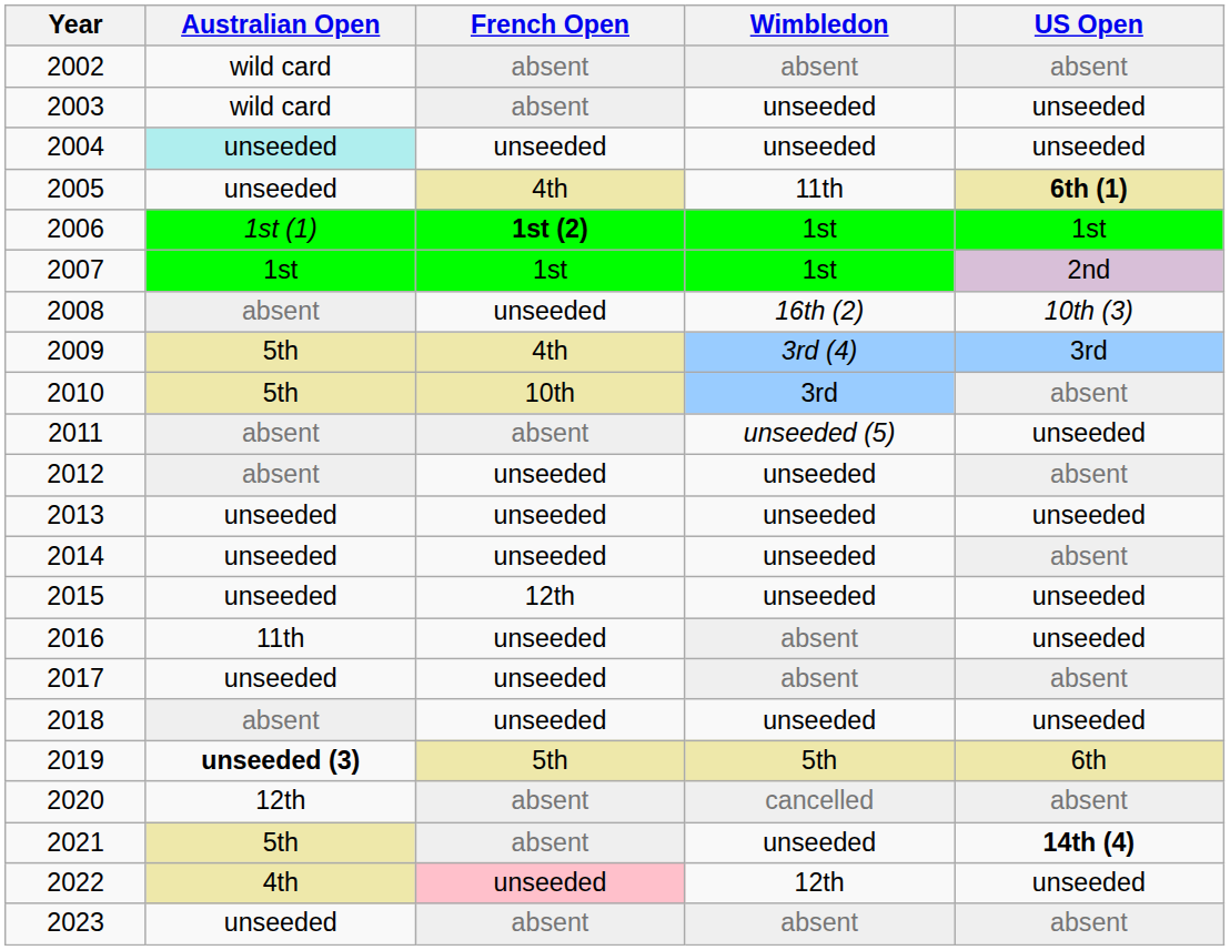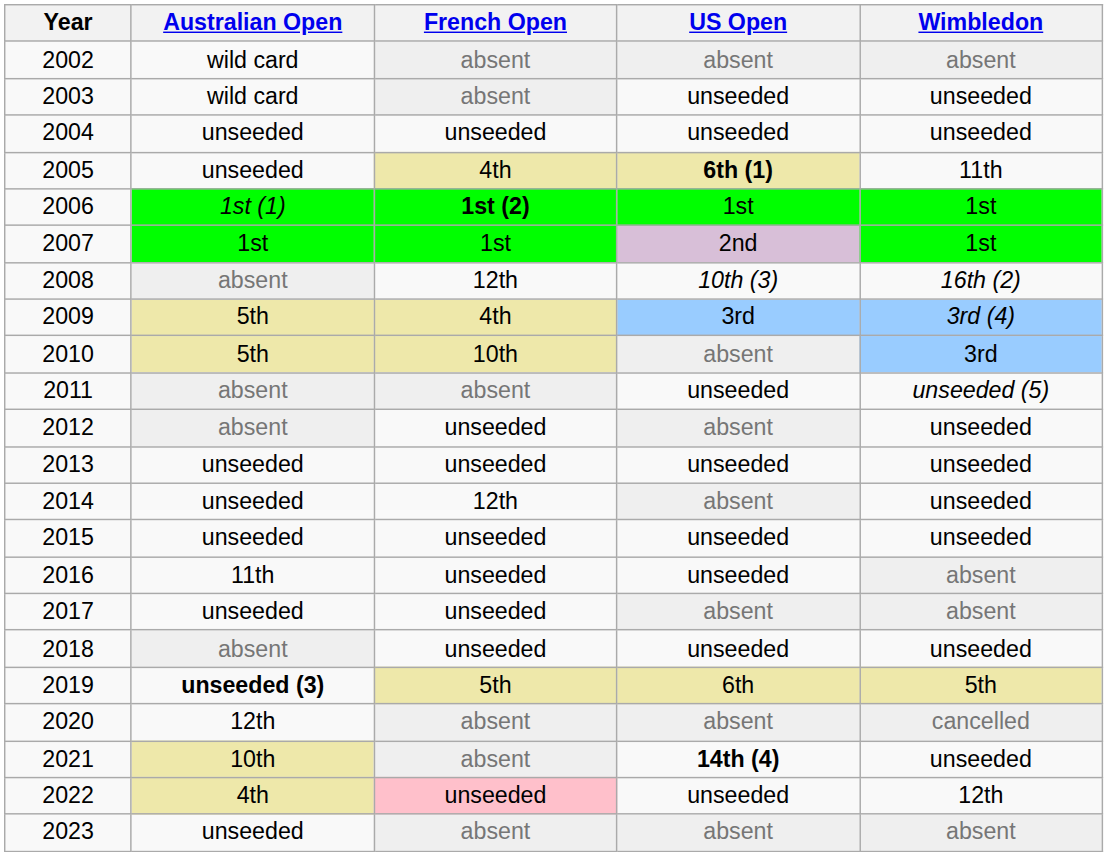columns swapped: Wimbledon <-> US Open
2004 | Australian Open: paleturquoise background -> no background
2008 | French Open: unseeded -> 12th
2014 | French Open: unseeded -> 12th
2015 | French Open: 12th -> unseeded
2021 | Australian Open: 5th -> 10th
